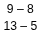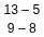rows swapped: 9 – 8 <-> 13 – 5
